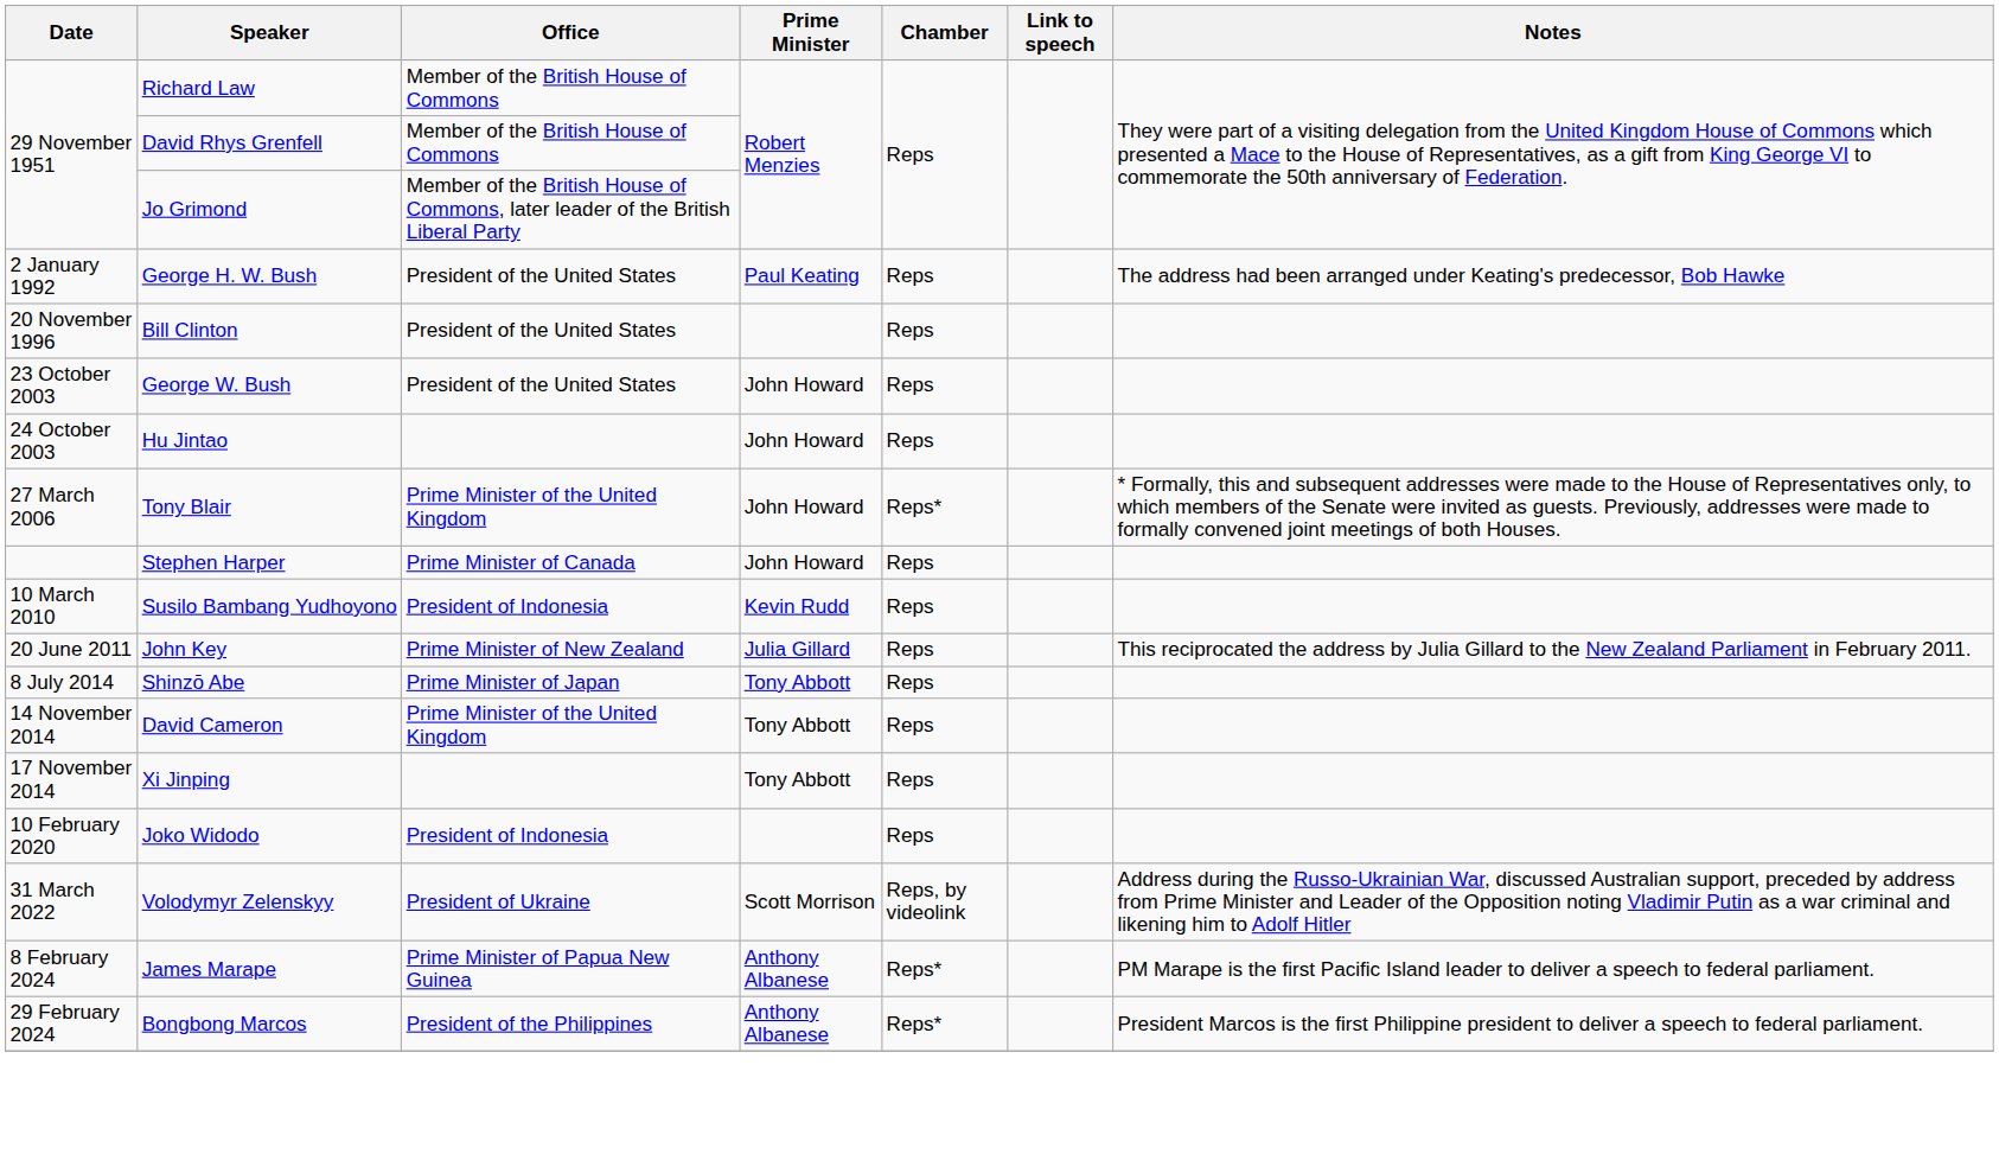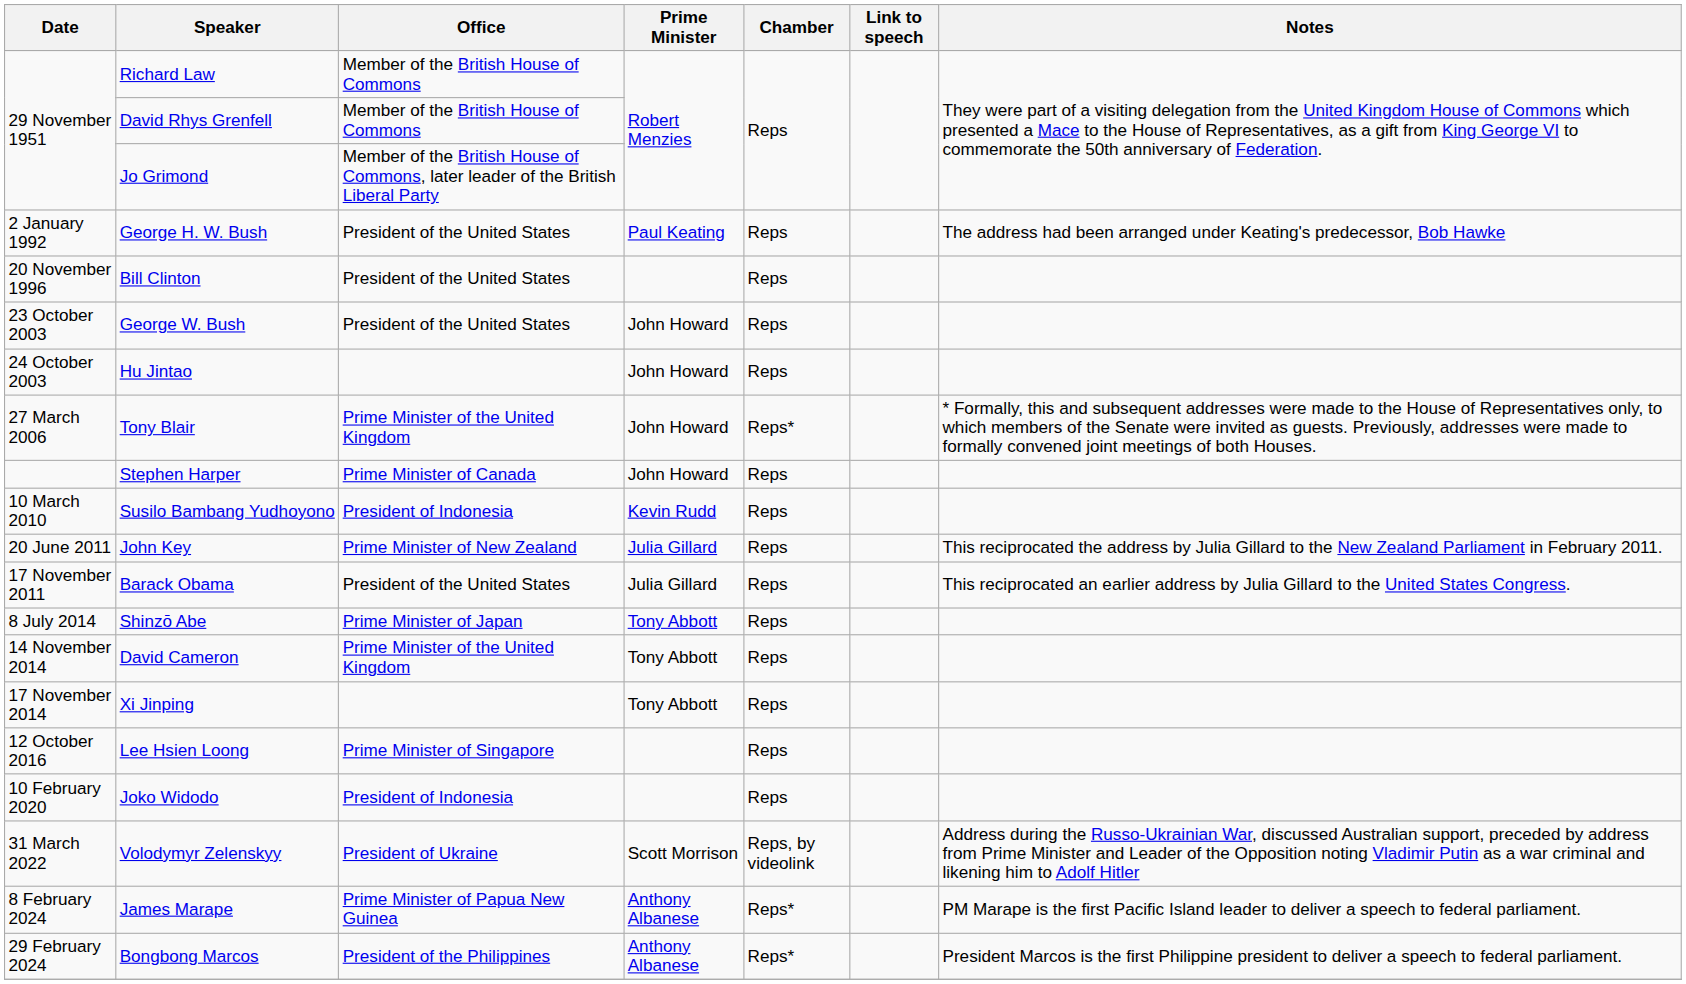+ row: 17 November 2011 | Barack Obama | President of the United States | Julia Gillard | Reps | This reciprocated an earlier address by Julia Gillard to the United States Congress.
+ row: 12 October 2016 | Lee Hsien Loong | Prime Minister of Singapore | Reps
